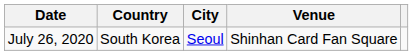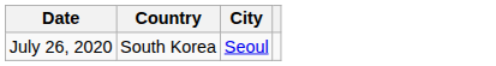- column: Venue | Shinhan Card Fan Square
